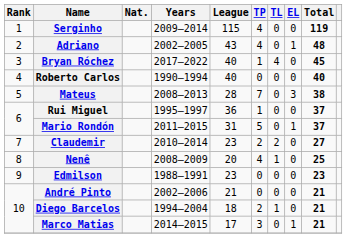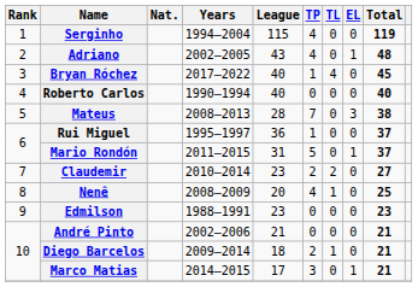Serginho | Years: 2009–2014 -> 1994–2004
Diego Barcelos | Years: 1994–2004 -> 2009–2014
